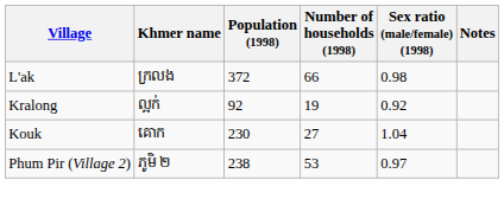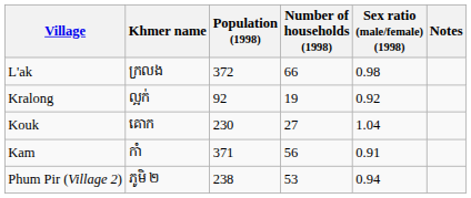+ row: Kam | កាំ | 371 | 56 | 0.91
Phum Pir (Village 2) | Sex ratio (male/female) (1998): 0.97 -> 0.94
